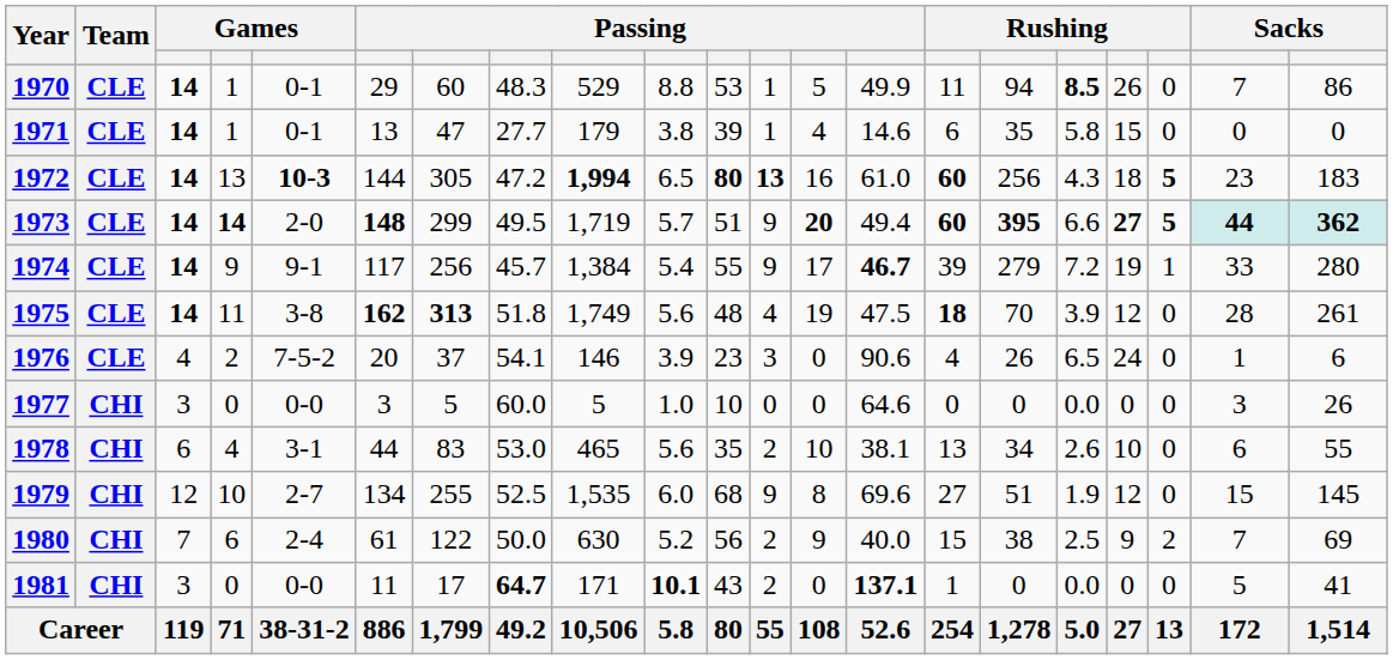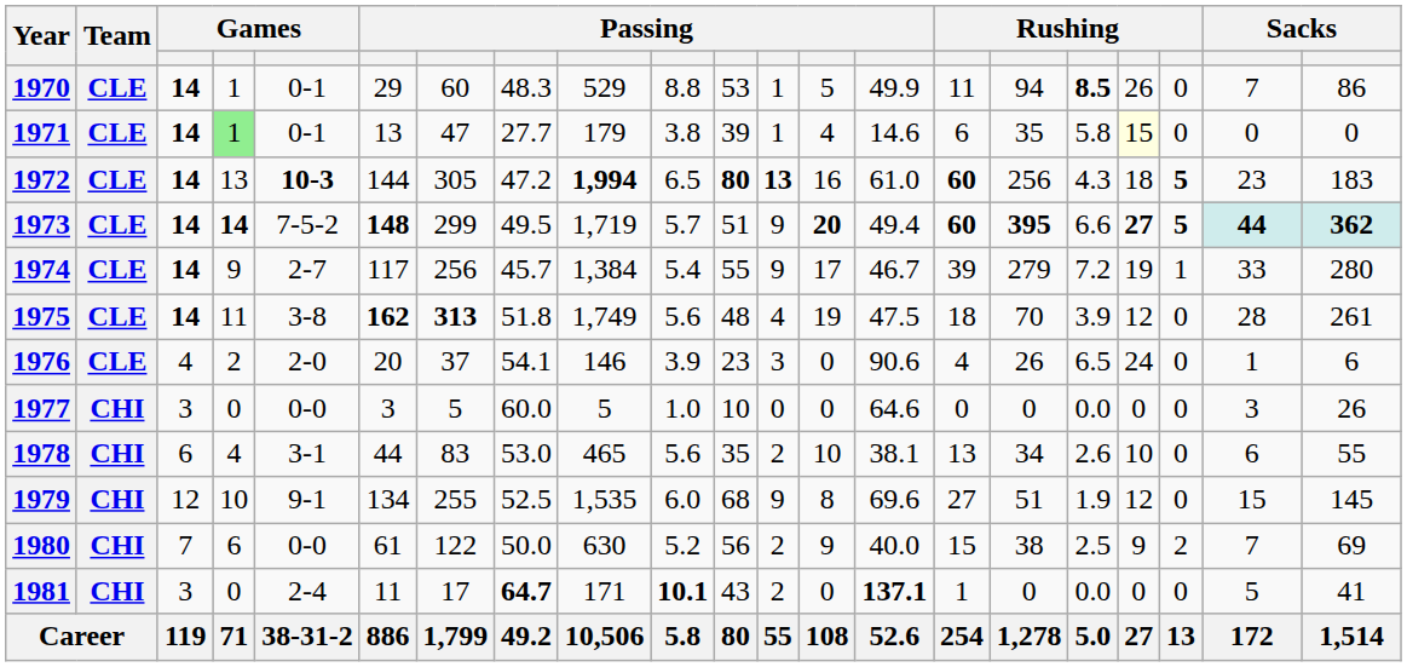1971 | column 4: no background -> lightgreen background
1971 | column 18: no background -> lightyellow background
1973 | column 5: 2-0 -> 7-5-2
1974 | column 5: 9-1 -> 2-7
1974 | column 14: bold -> normal
1975 | column 15: bold -> normal
1976 | column 5: 7-5-2 -> 2-0
1979 | column 5: 2-7 -> 9-1
1980 | column 5: 2-4 -> 0-0
1981 | column 5: 0-0 -> 2-4
